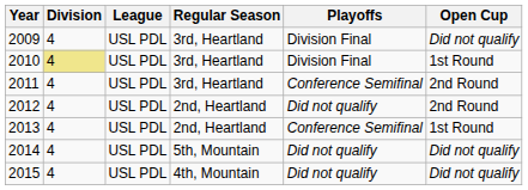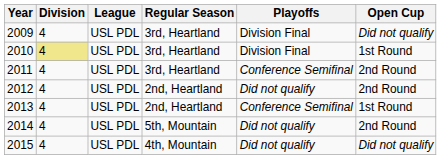2014 | Open Cup: Did not qualify -> 2nd Round
